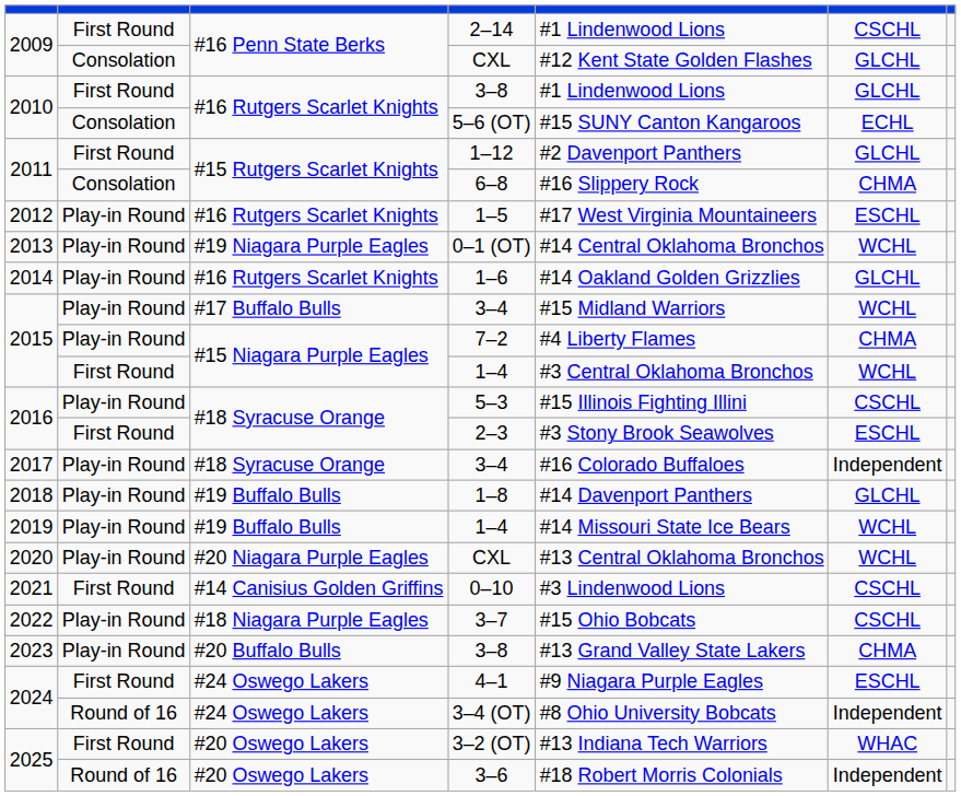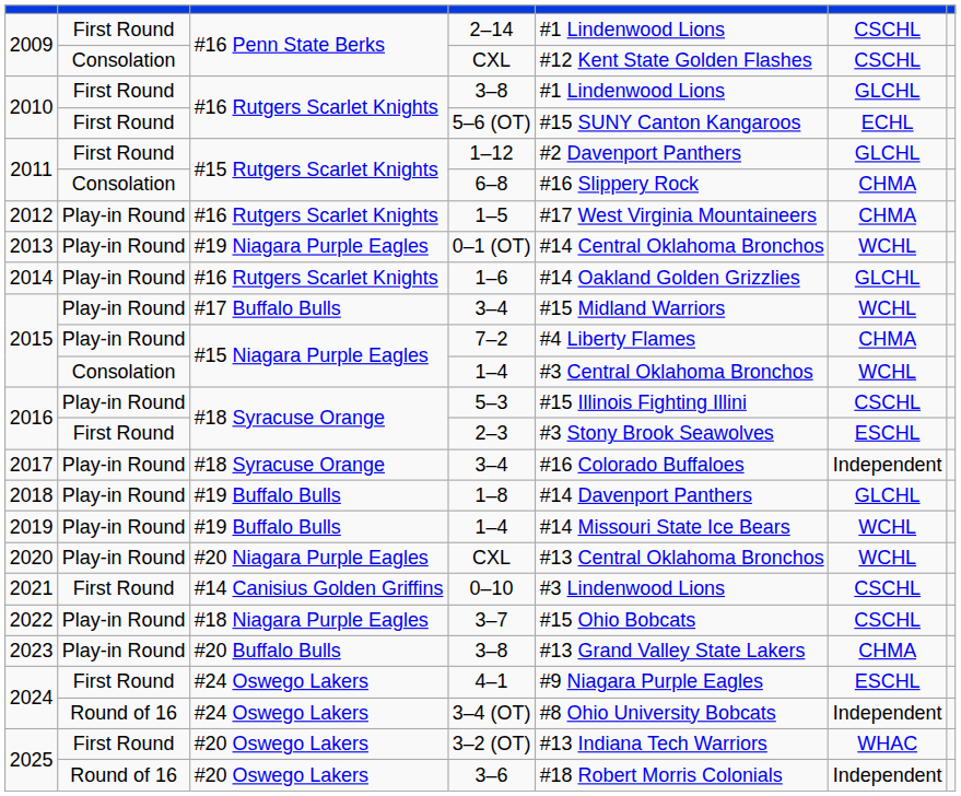2009 / CXL | column 6: GLCHL -> CSCHL
5–6 (OT) | column 2: Consolation -> First Round
1–5 | column 6: ESCHL -> CHMA
2015 / 1–4 | column 2: First Round -> Consolation
